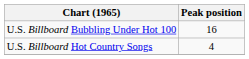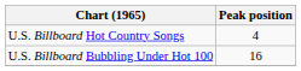rows swapped: U.S. Billboard Hot Country Songs <-> U.S. Billboard Bubbling Under Hot 100
